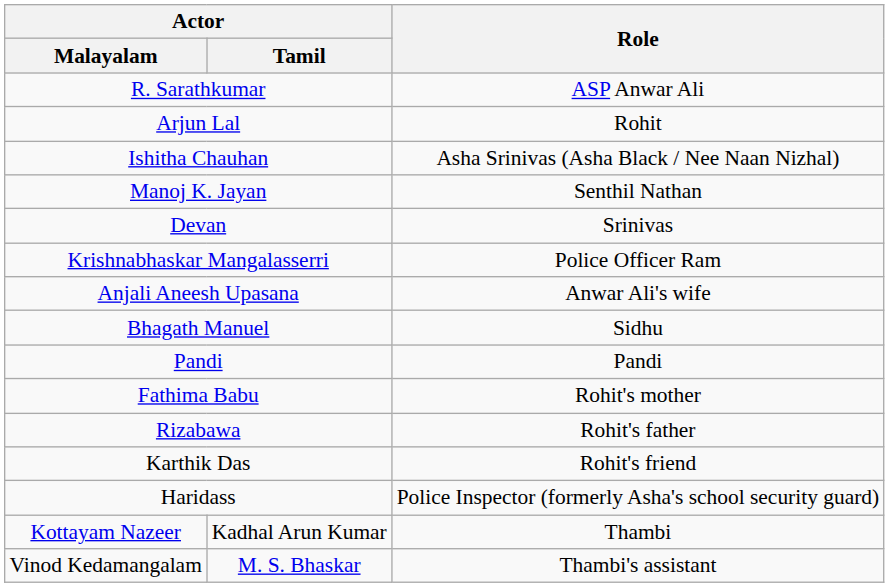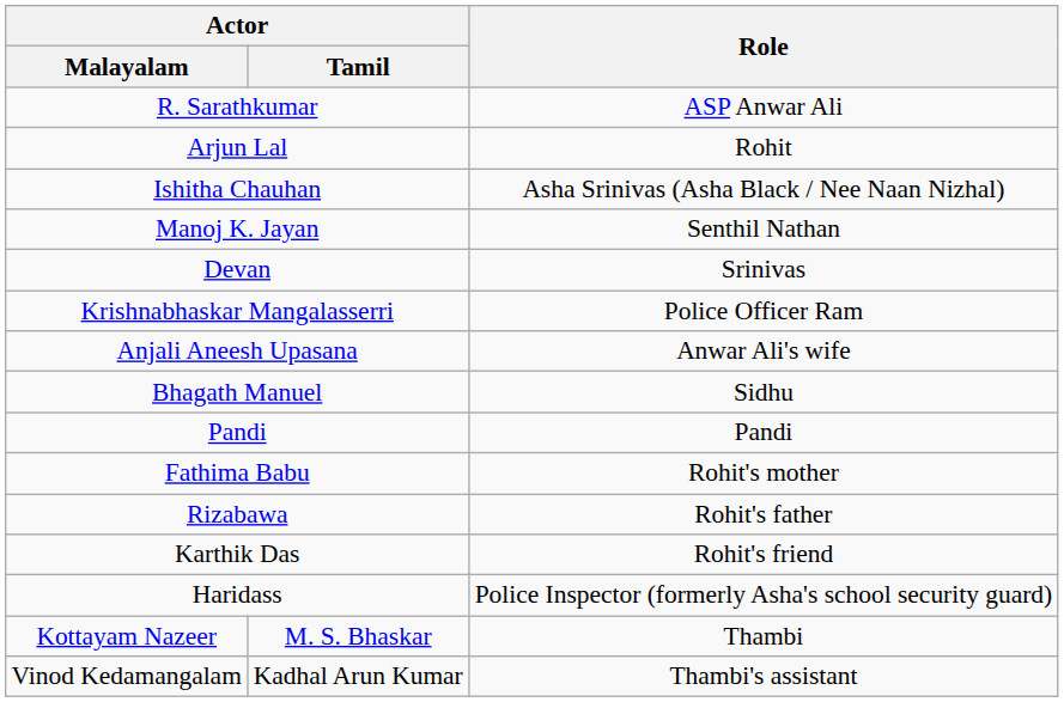Kottayam Nazeer | Actor / Tamil: Kadhal Arun Kumar -> M. S. Bhaskar
Vinod Kedamangalam | Actor / Tamil: M. S. Bhaskar -> Kadhal Arun Kumar
